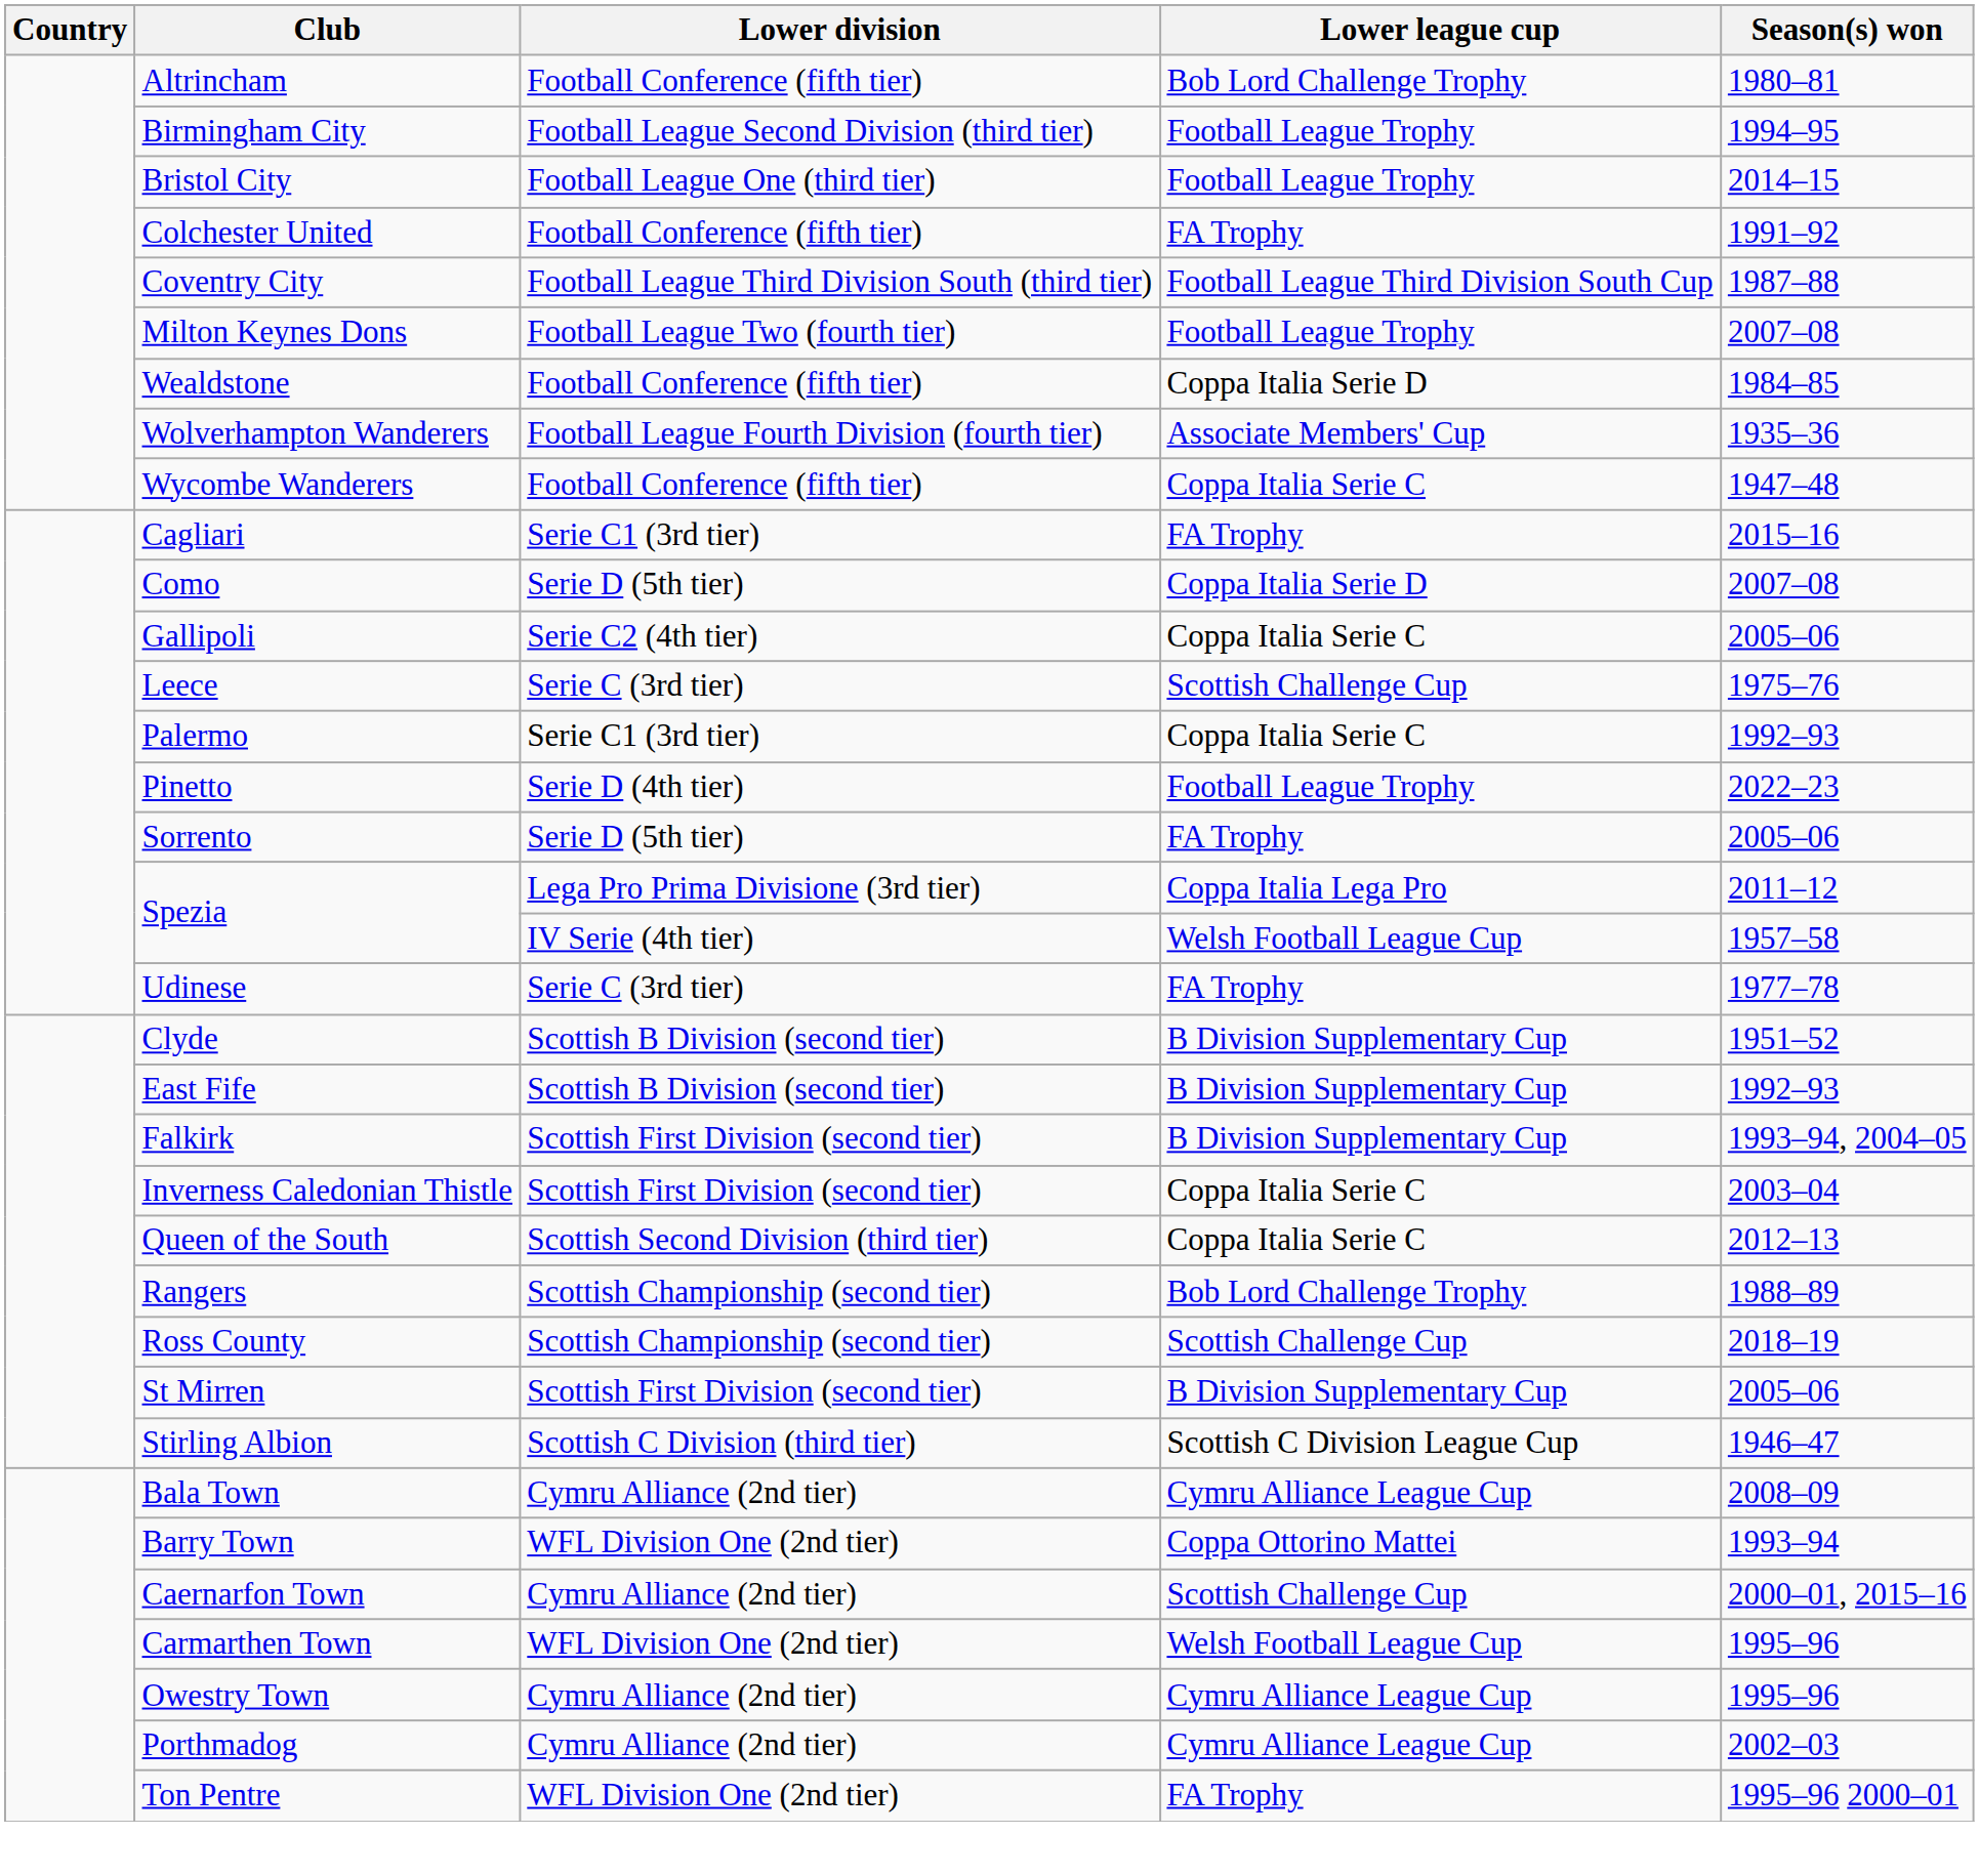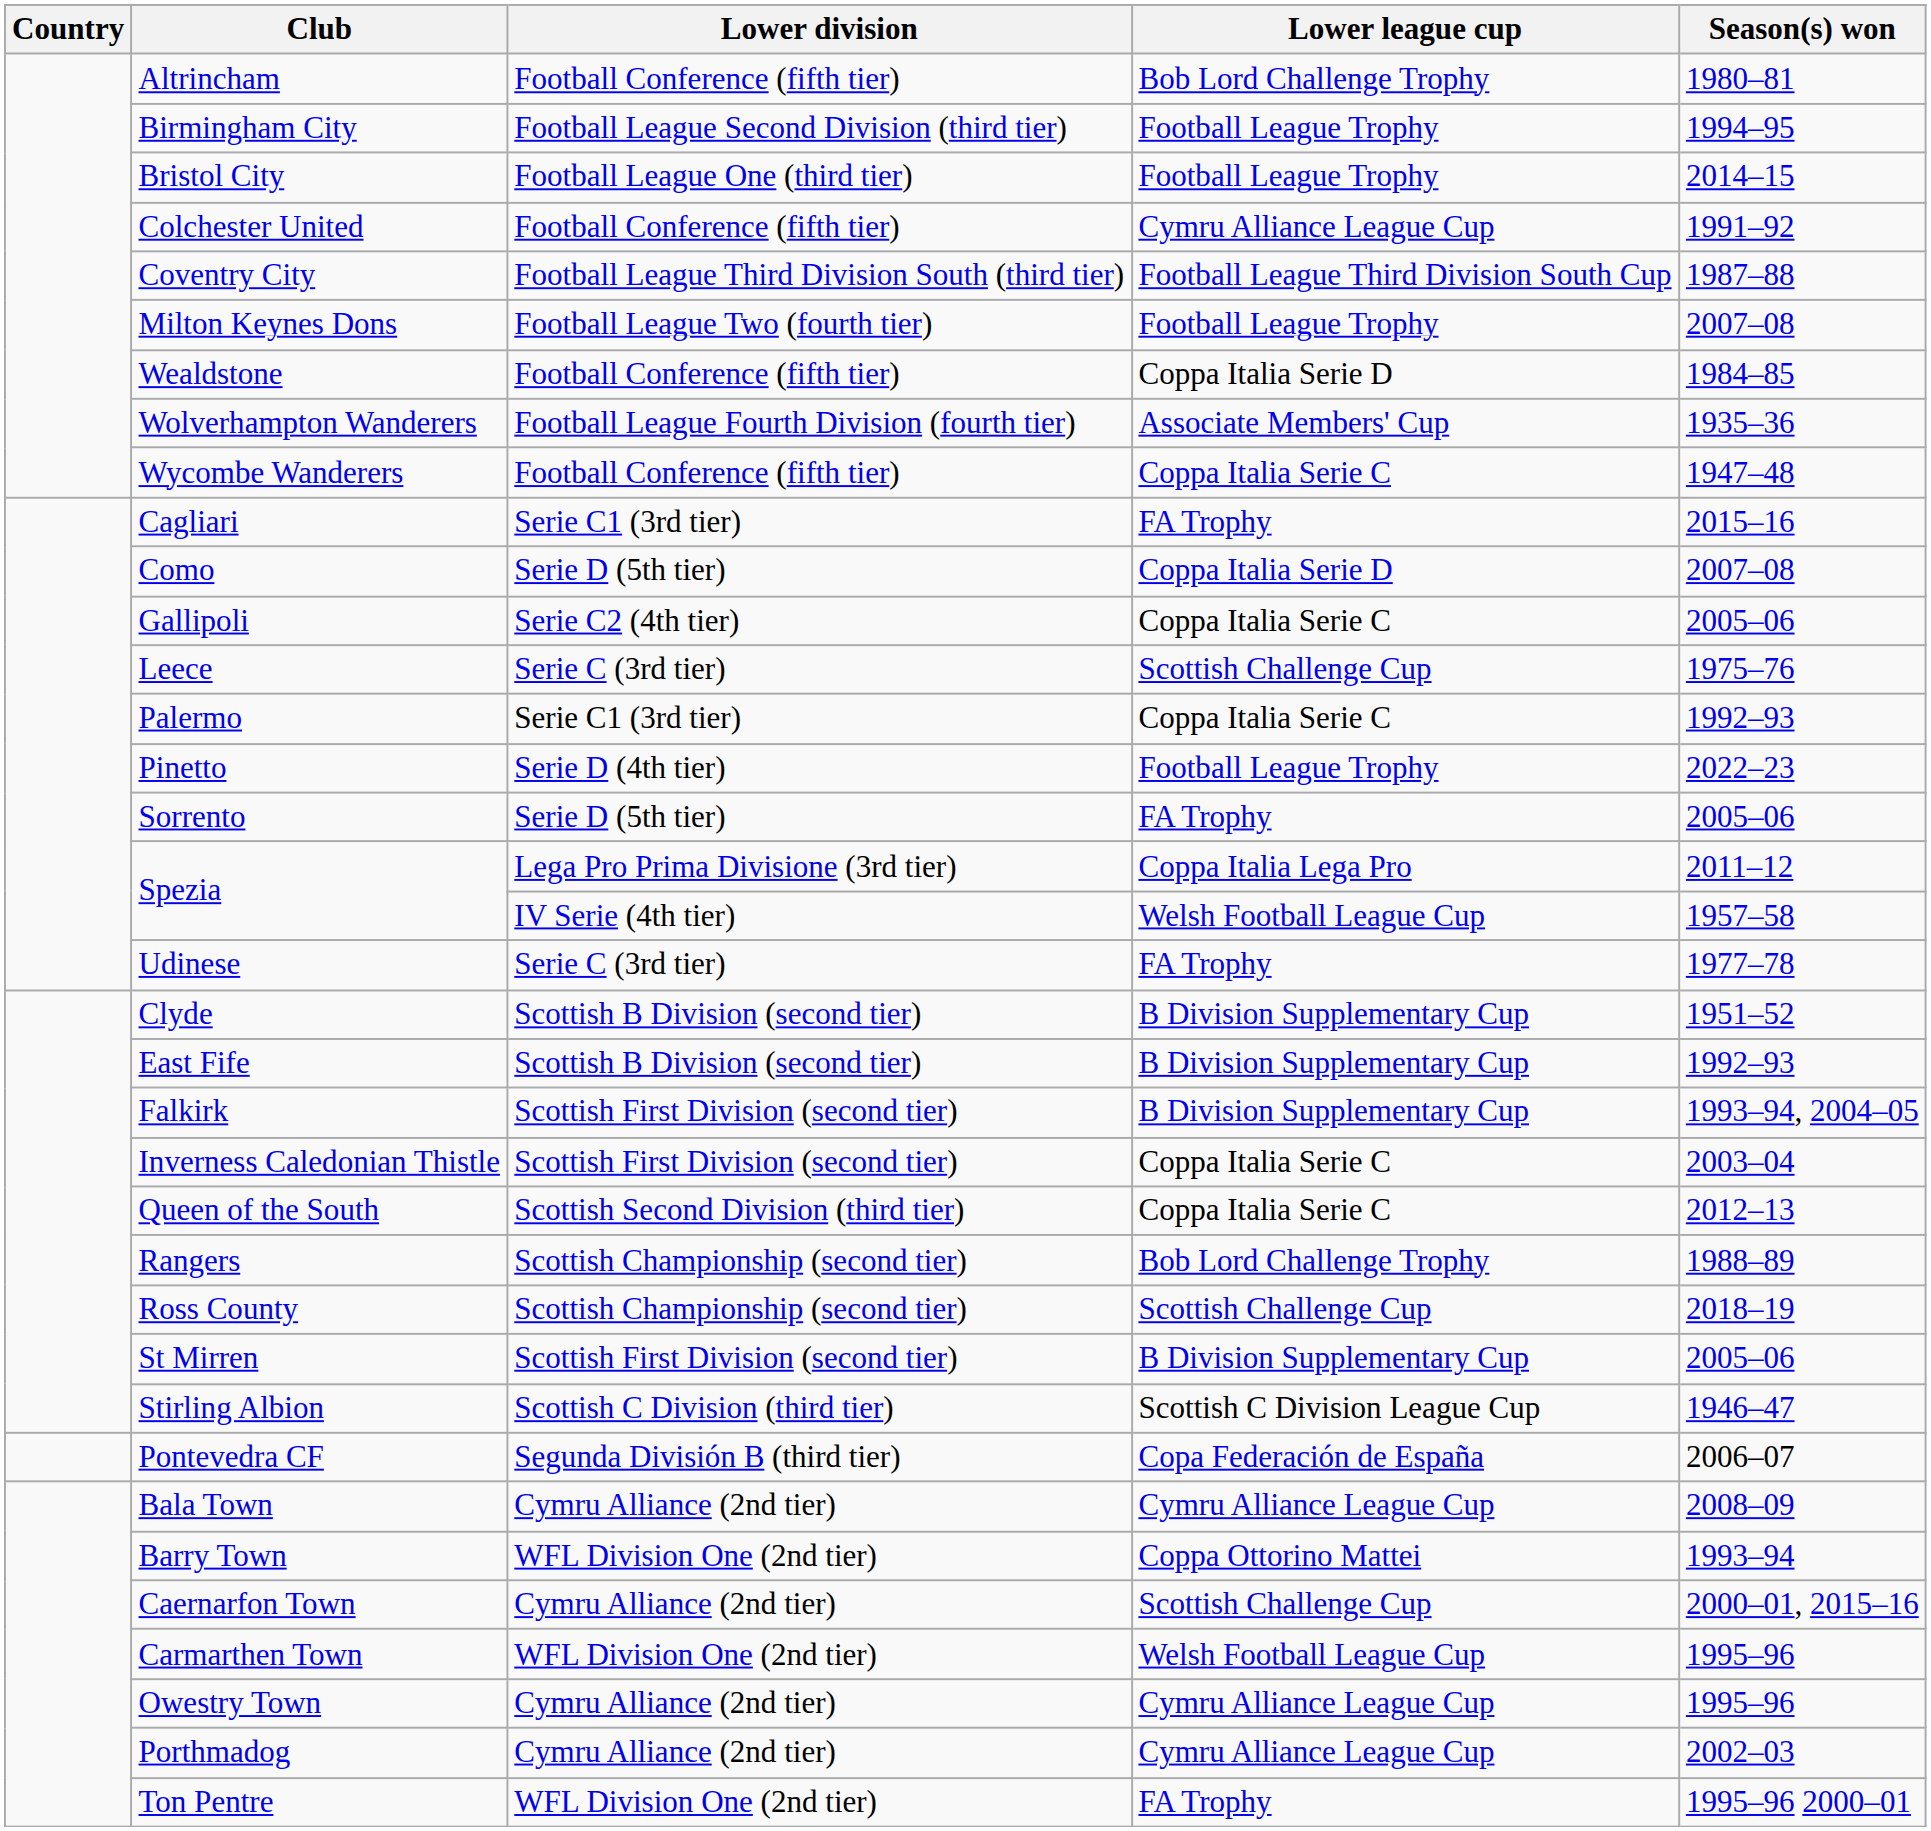Colchester United | Lower league cup: FA Trophy -> Cymru Alliance League Cup
+ row: Pontevedra CF | Segunda División B (third tier) | Copa Federación de España | 2006–07
